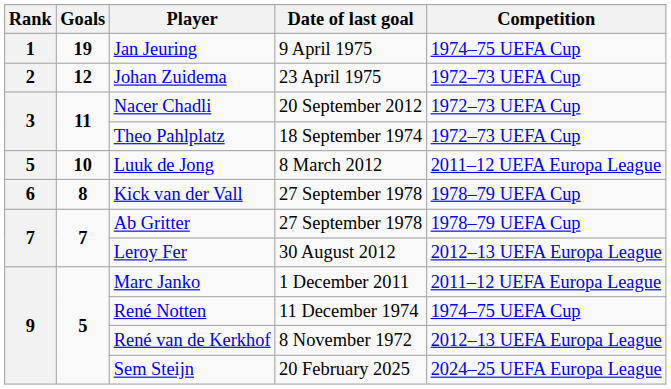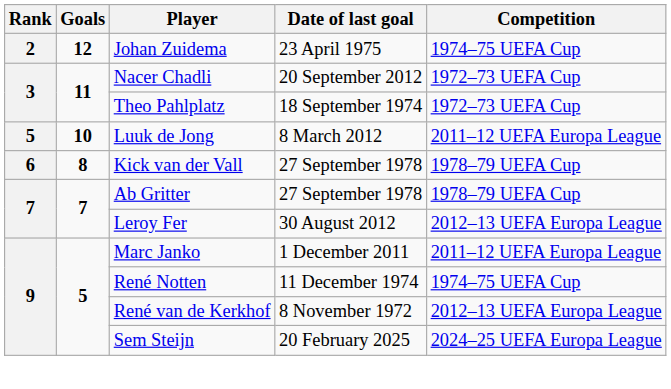- row: 1 | 19 | Jan Jeuring | 9 April 1975 | 1974–75 UEFA Cup
Johan Zuidema | Competition: 1972–73 UEFA Cup -> 1974–75 UEFA Cup
